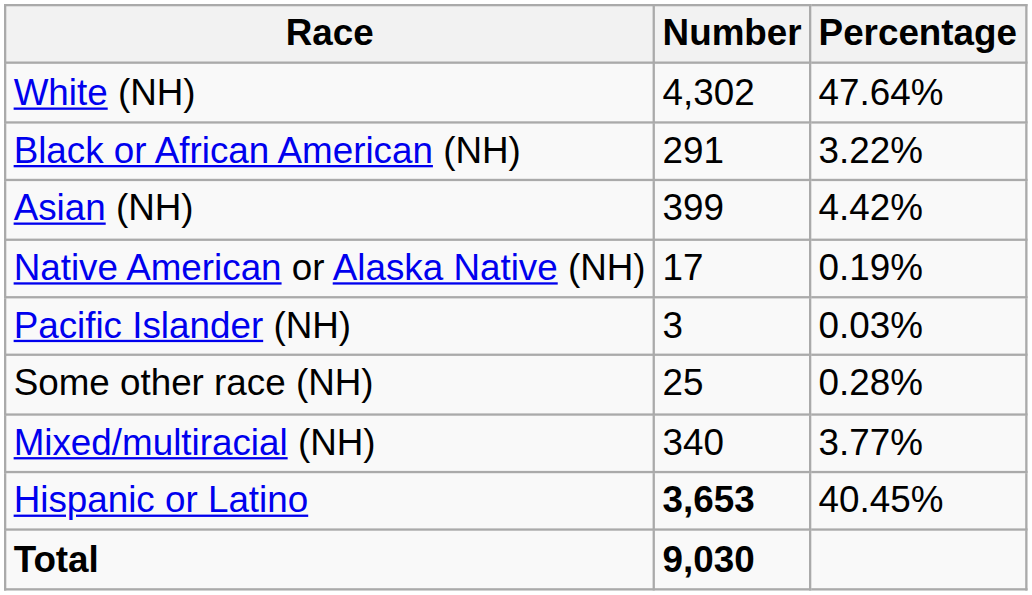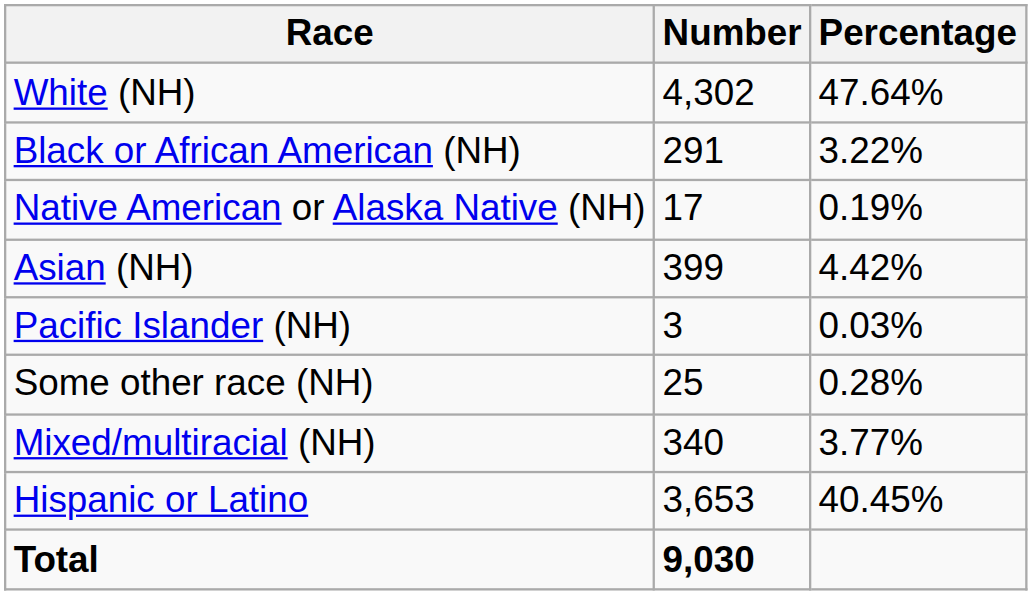rows swapped: Native American or Alaska Native (NH) <-> Asian (NH)
Hispanic or Latino | Number: bold -> normal
